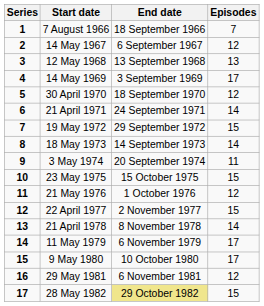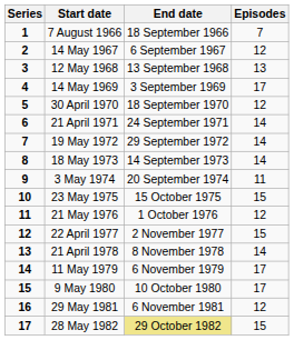19 May 1972 | Episodes: 15 -> 14
